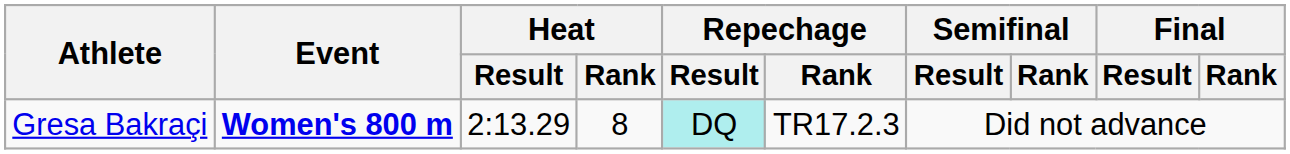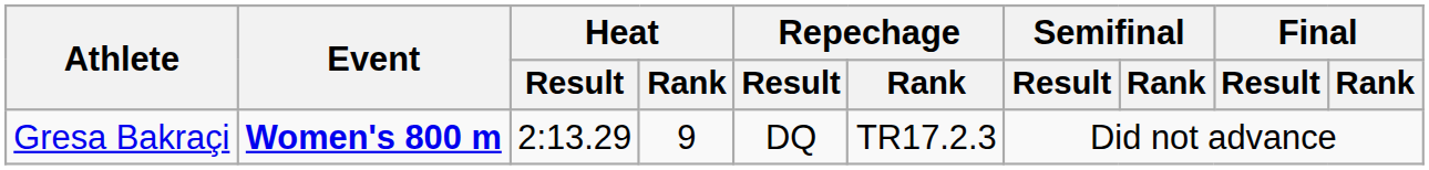Gresa Bakraçi | Heat / Rank: 8 -> 9
Gresa Bakraçi | Repechage / Result: paleturquoise background -> no background
